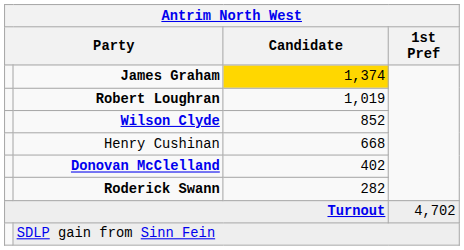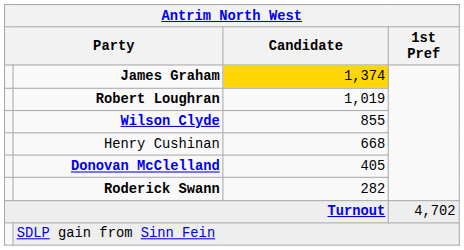Wilson Clyde | Candidate: 852 -> 855
Donovan McClelland | Candidate: 402 -> 405
